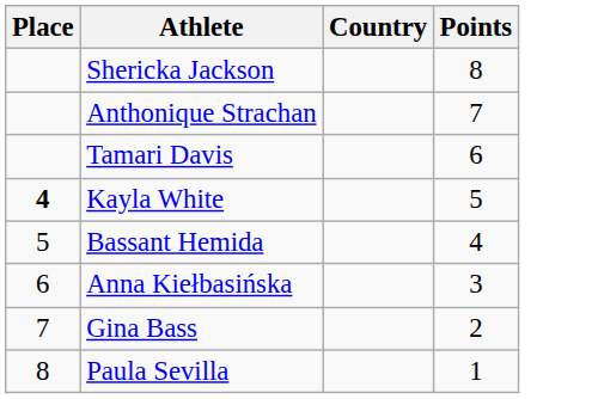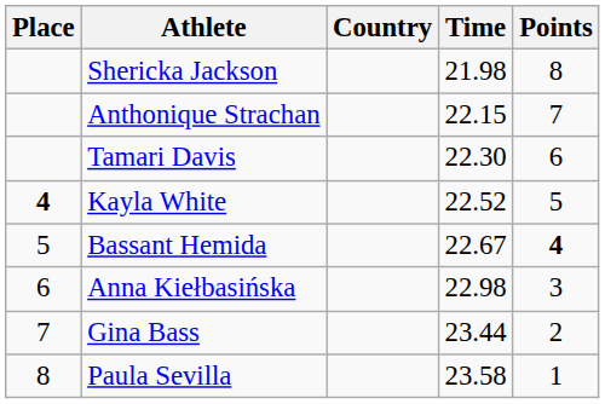+ column: Time | 21.98 | 22.15 | 22.30 | 22.52 | 22.67 | 22.98 | 23.44 | 23.58
Bassant Hemida | Points: normal -> bold
